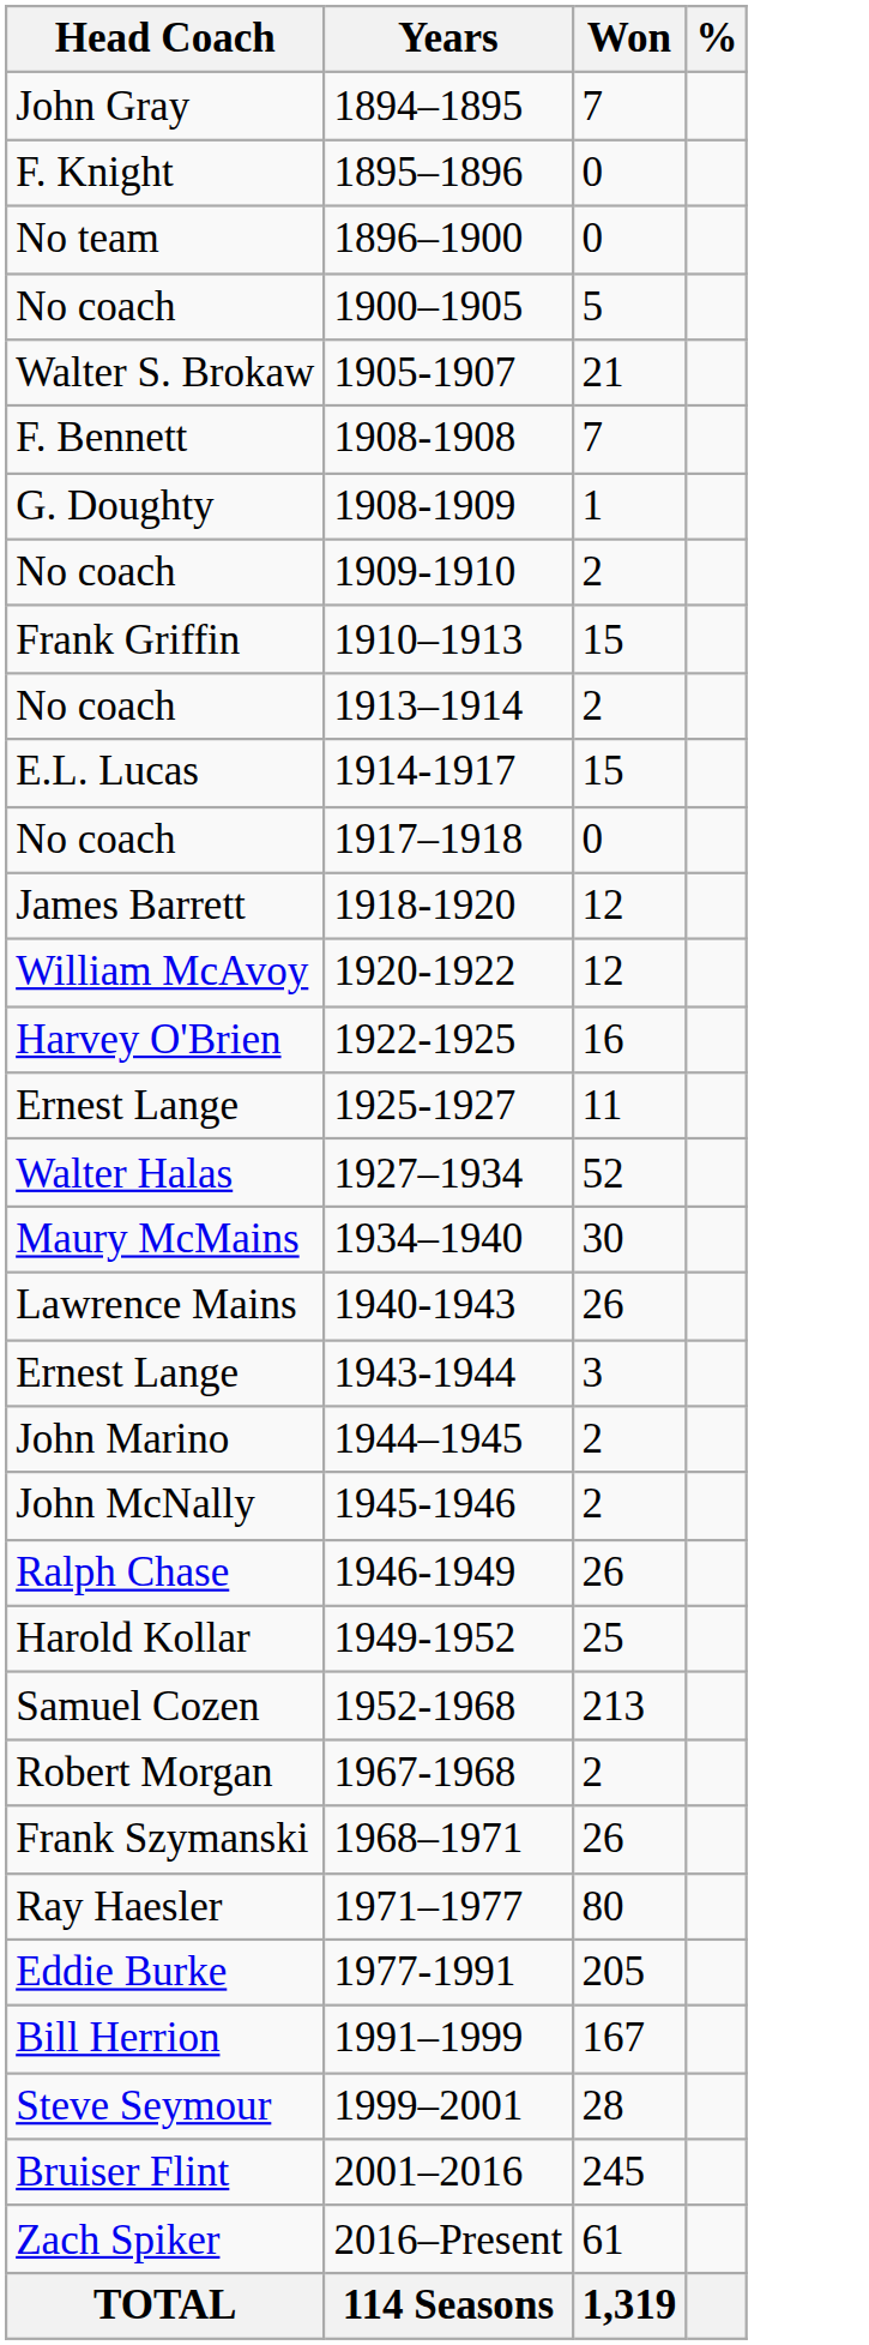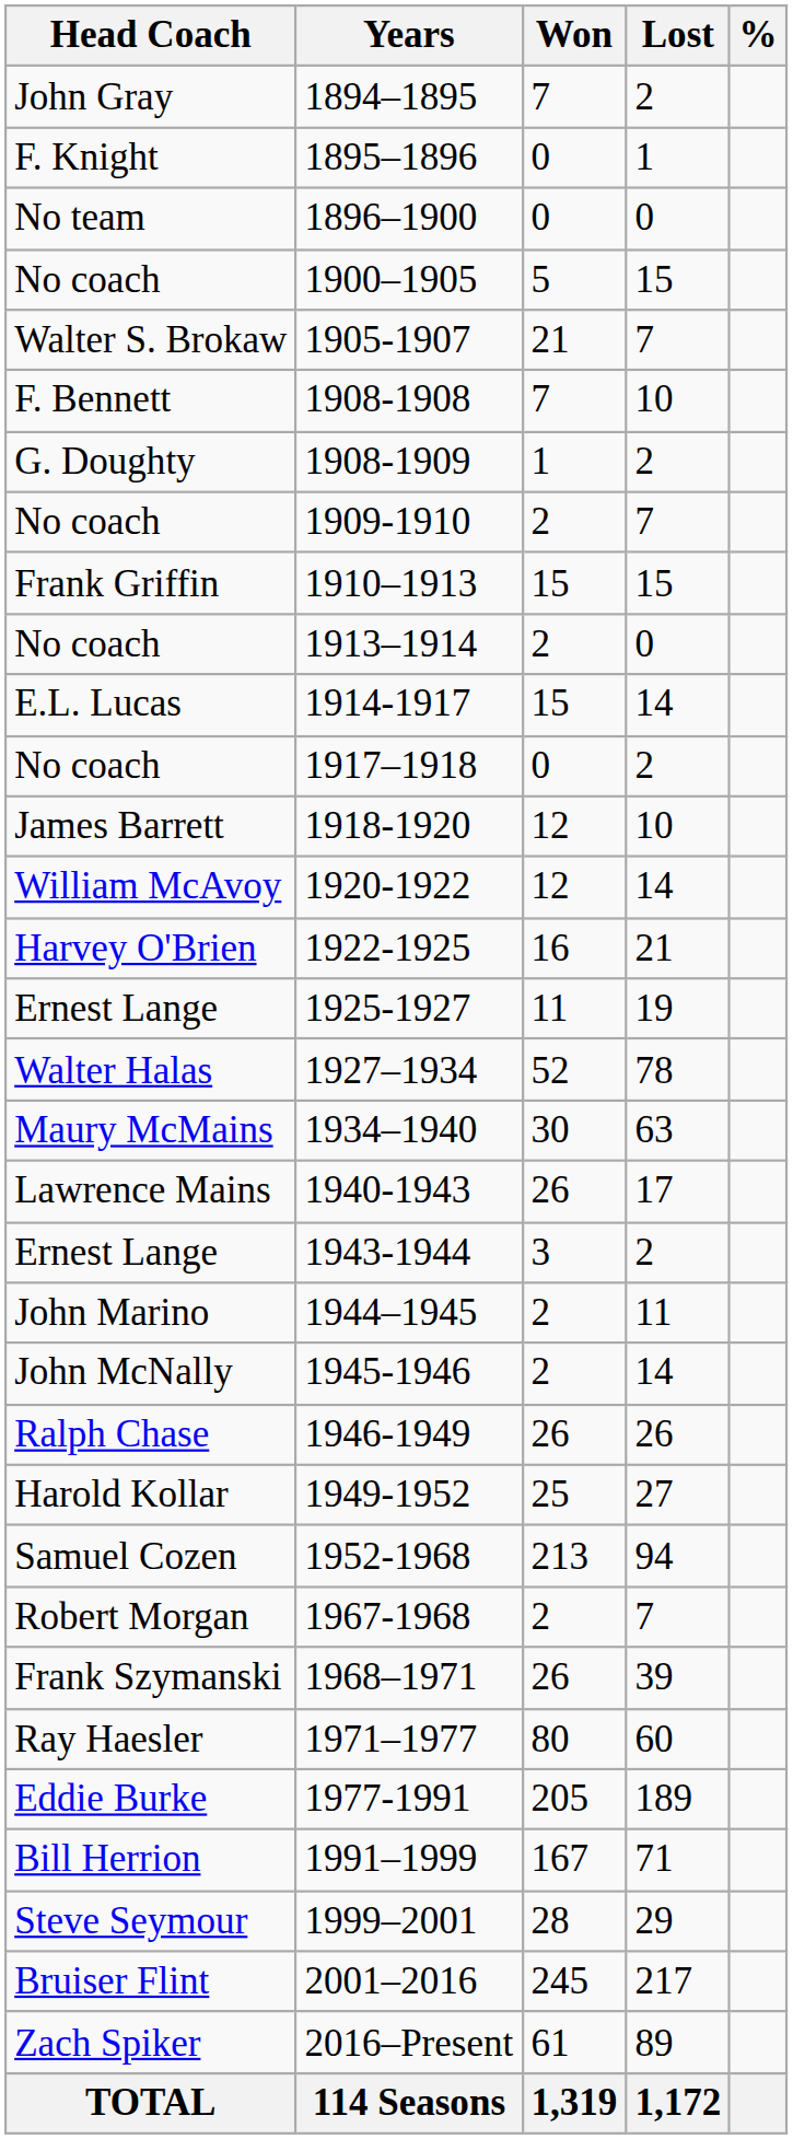+ column: Lost | 2 | 1 | 0 | 15 | 7 | 10 | 2 | 7 | 15 | 0 | 14 | 2 | 10 | 14 | 21 | 19 | 78 | 63 | 17 | 2 | 11 | 14 | 26 | 27 | 94 | 7 | 39 | 60 | 189 | 71 | 29 | 217 | 89 | 1,172
